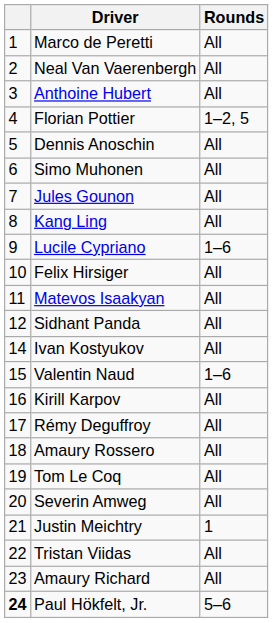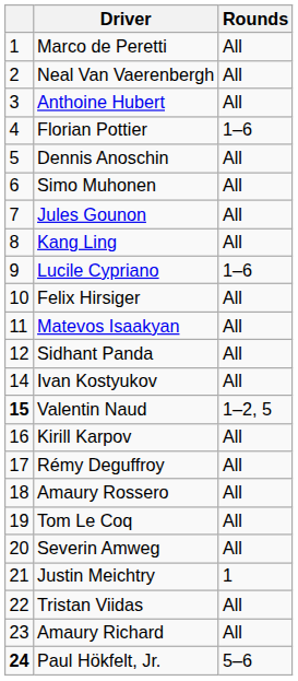Florian Pottier | Rounds: 1–2, 5 -> 1–6
Valentin Naud | column 1: normal -> bold
Valentin Naud | Rounds: 1–6 -> 1–2, 5
